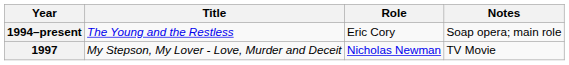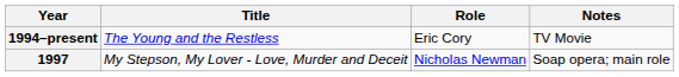1994–present | Notes: Soap opera; main role -> TV Movie
1997 | Notes: TV Movie -> Soap opera; main role
